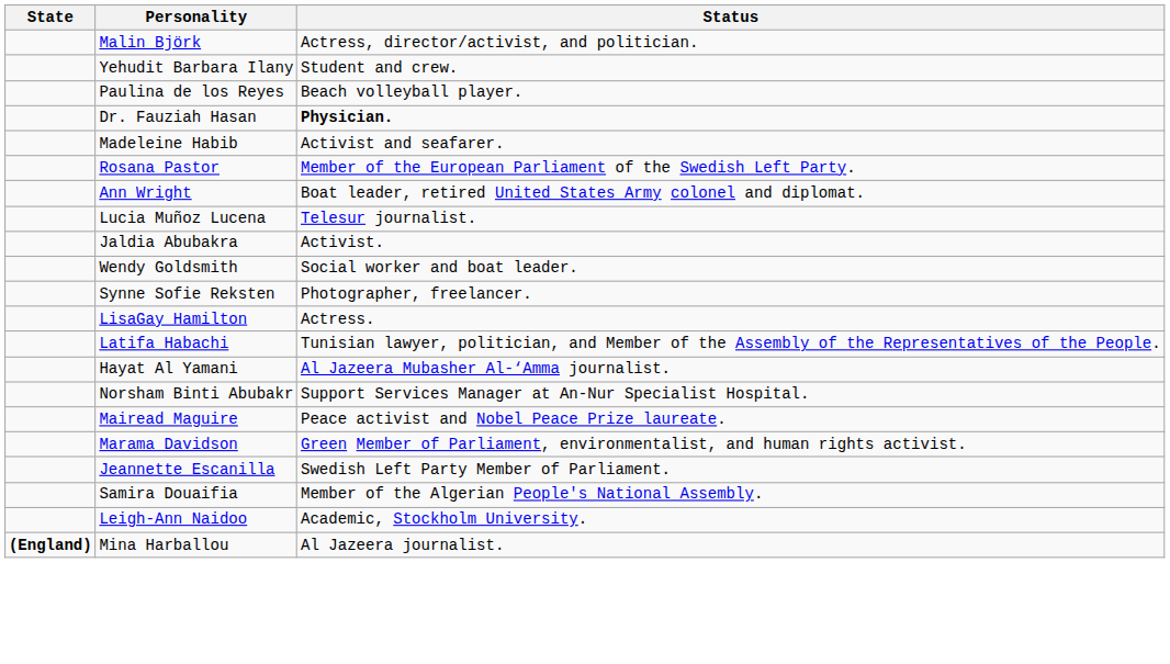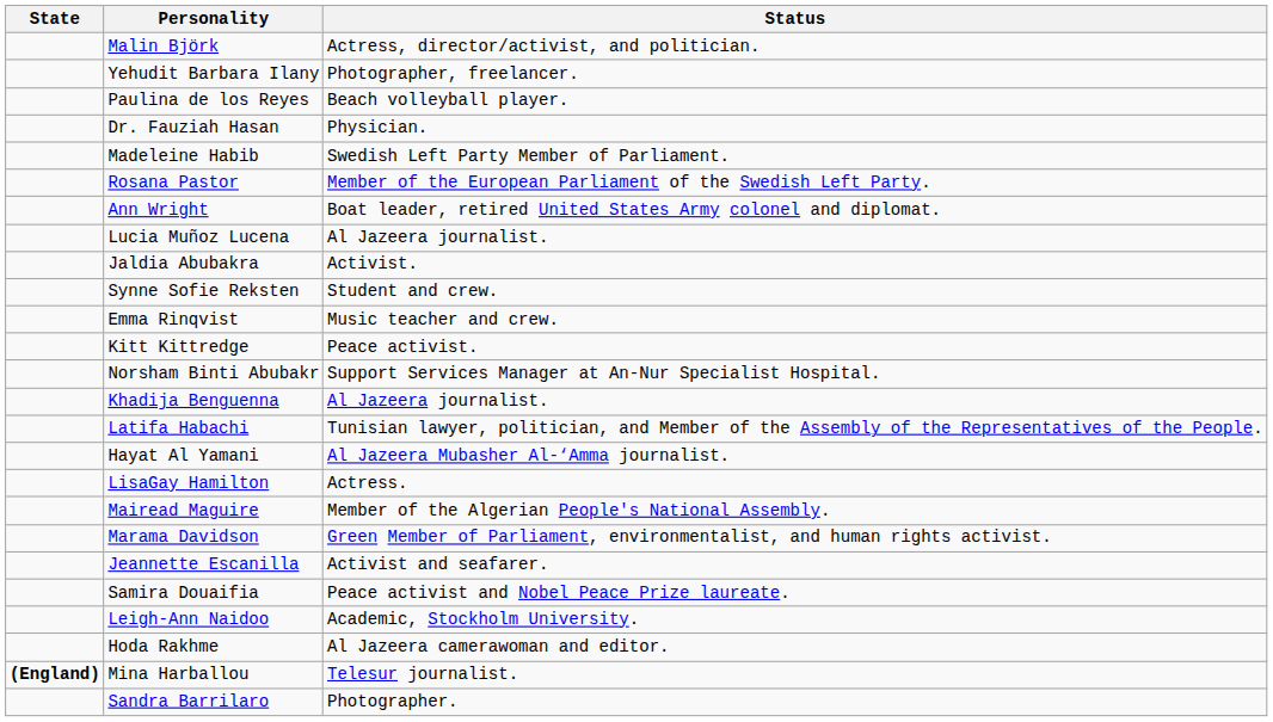Yehudit Barbara Ilany | Status: Student and crew. -> Photographer, freelancer.
Dr. Fauziah Hasan | Status: bold -> normal
Madeleine Habib | Status: Activist and seafarer. -> Swedish Left Party Member of Parliament.
Lucia Muñoz Lucena | Status: Telesur journalist. -> Al Jazeera journalist.
- row: Wendy Goldsmith | Social worker and boat leader.
Synne Sofie Reksten | Status: Photographer, freelancer. -> Student and crew.
+ row: Emma Rinqvist | Music teacher and crew.
+ row: Kitt Kittredge | Peace activist.
rows swapped: LisaGay Hamilton <-> Norsham Binti Abubakr
+ row: Khadija Benguenna | Al Jazeera journalist.
Mairead Maguire | Status: Peace activist and Nobel Peace Prize laureate. -> Member of the Algerian People's National Assembly.
Jeannette Escanilla | Status: Swedish Left Party Member of Parliament. -> Activist and seafarer.
Samira Douaifia | Status: Member of the Algerian People's National Assembly. -> Peace activist and Nobel Peace Prize laureate.
+ row: Hoda Rakhme | Al Jazeera camerawoman and editor.
Mina Harballou | Status: Al Jazeera journalist. -> Telesur journalist.
+ row: Sandra Barrilaro | Photographer.
